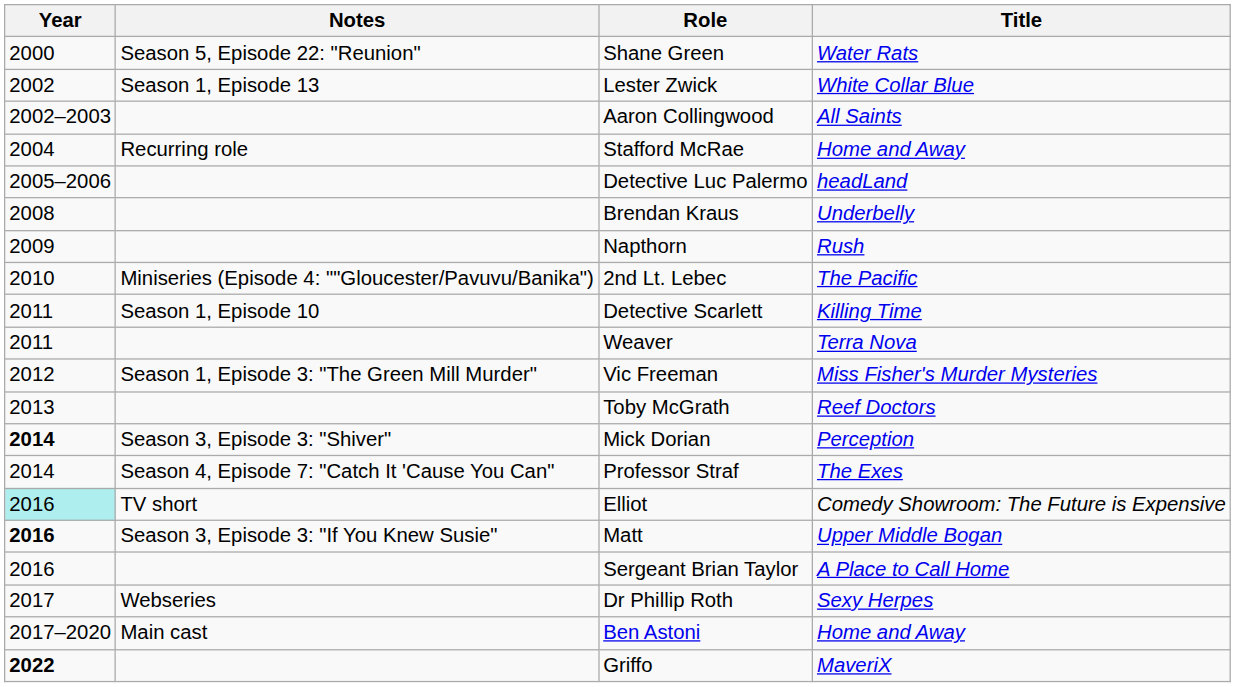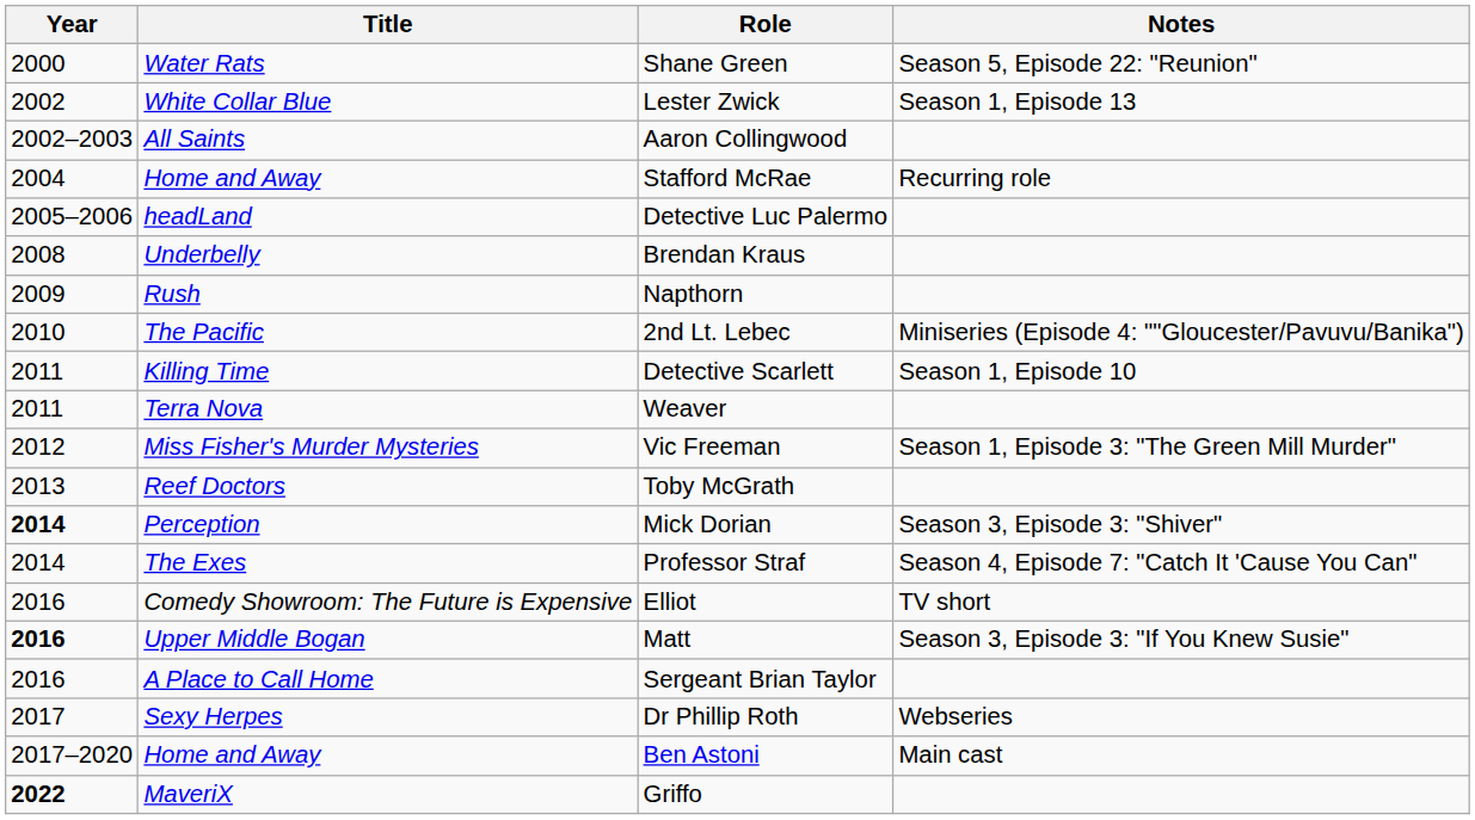columns swapped: Title <-> Notes
Elliot | Year: paleturquoise background -> no background
